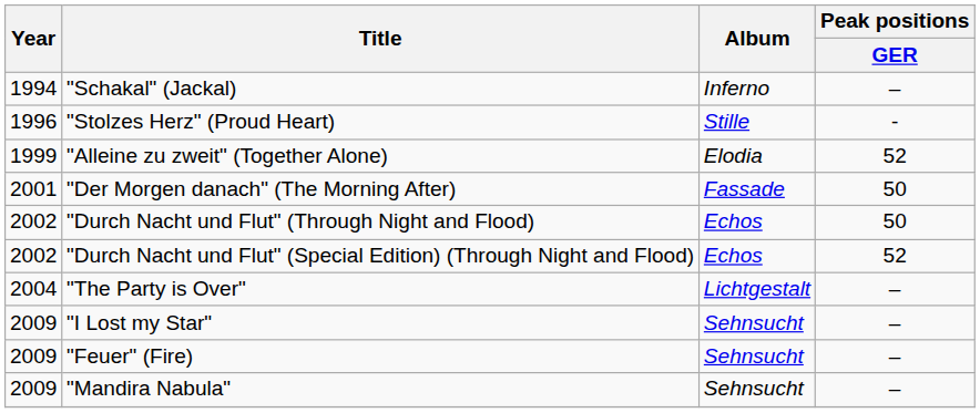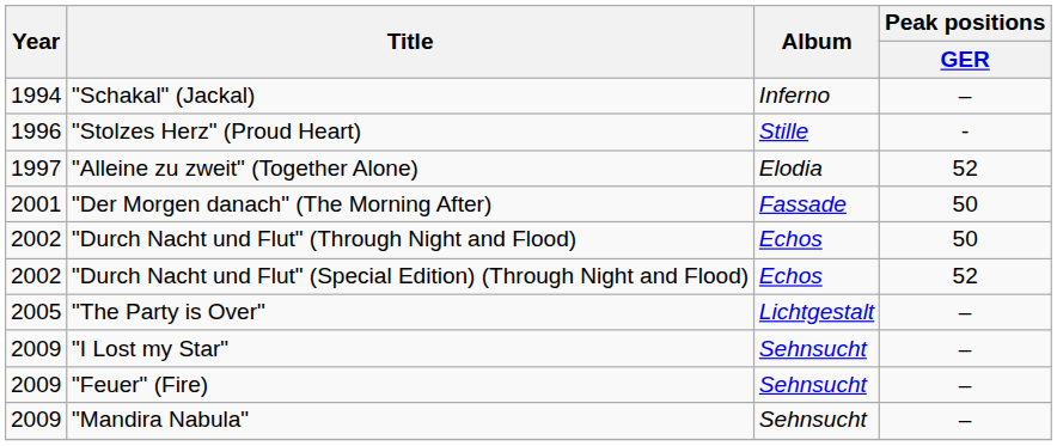"Alleine zu zweit" (Together Alone) | Year: 1999 -> 1997
"The Party is Over" | Year: 2004 -> 2005
